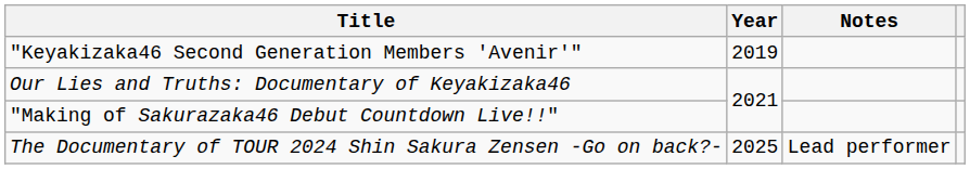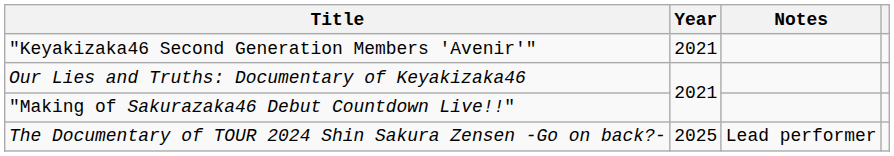"Keyakizaka46 Second Generation Members 'Avenir'" | Year: 2019 -> 2021
